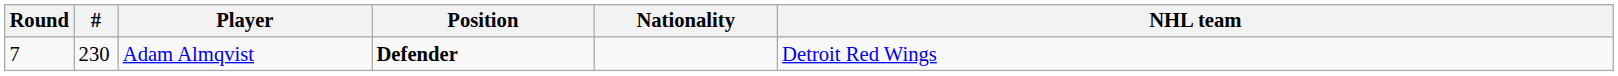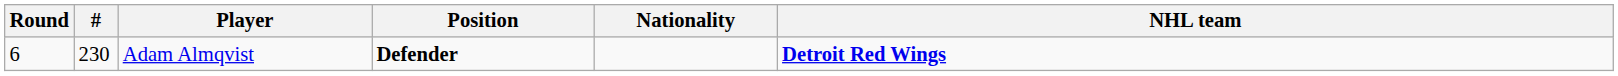Adam Almqvist | Round: 7 -> 6
Adam Almqvist | NHL team: normal -> bold
